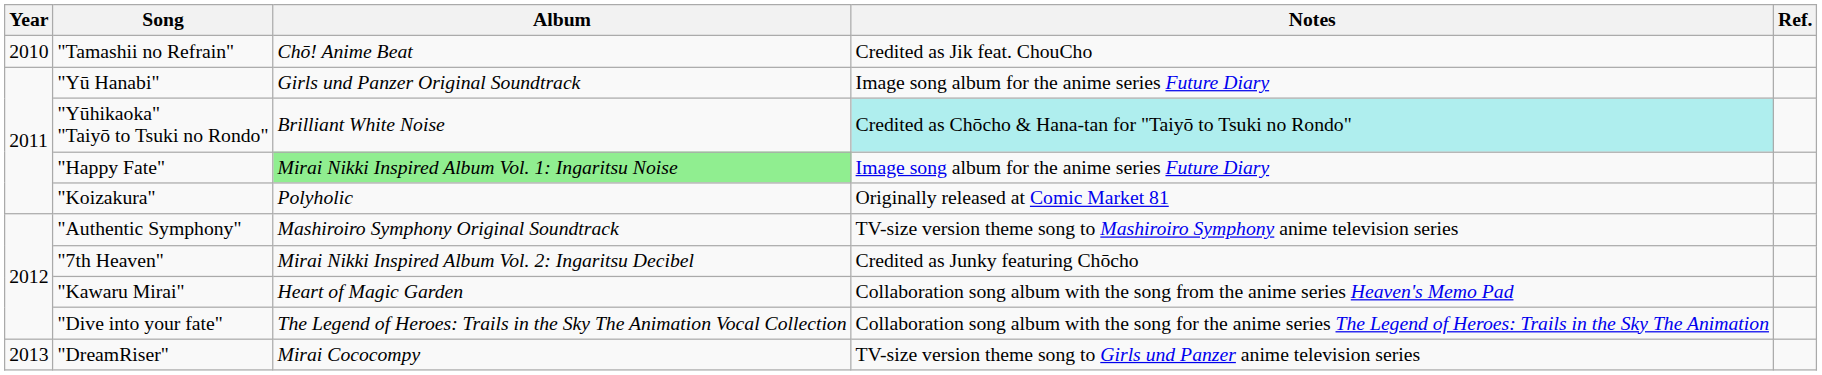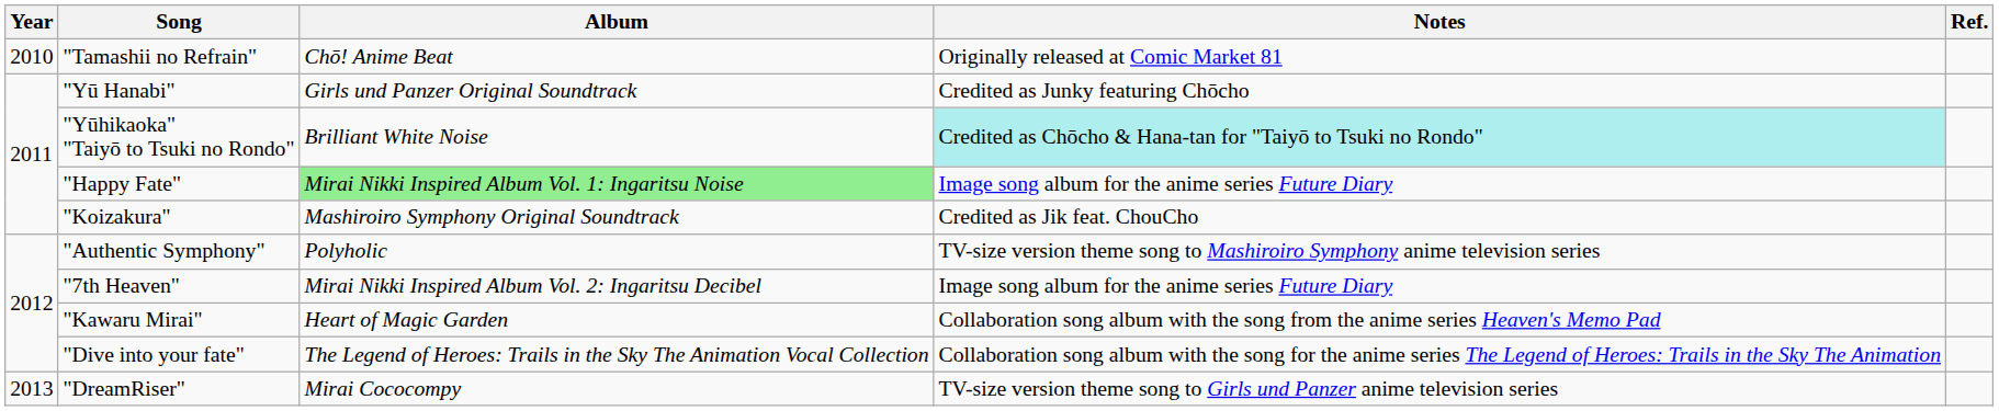"Tamashii no Refrain" | Notes: Credited as Jik feat. ChouCho -> Originally released at Comic Market 81
"Yū Hanabi" | Notes: Image song album for the anime series Future Diary -> Credited as Junky featuring Chōcho
"Koizakura" | Album: Polyholic -> Mashiroiro Symphony Original Soundtrack
"Koizakura" | Notes: Originally released at Comic Market 81 -> Credited as Jik feat. ChouCho
"Authentic Symphony" | Album: Mashiroiro Symphony Original Soundtrack -> Polyholic
"7th Heaven" | Notes: Credited as Junky featuring Chōcho -> Image song album for the anime series Future Diary
